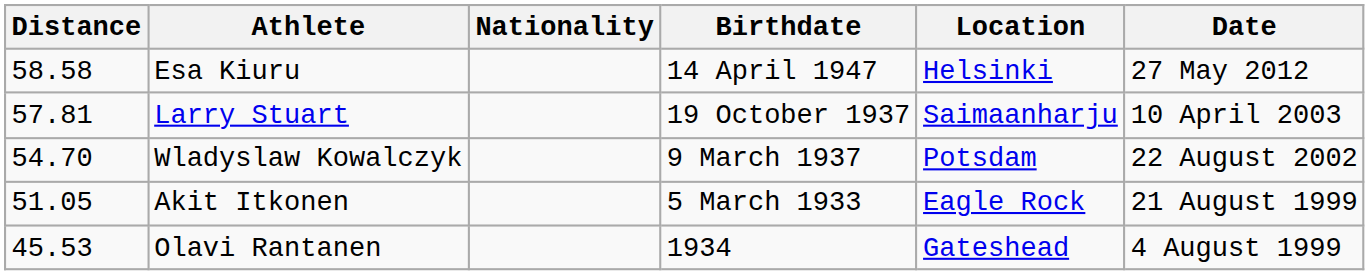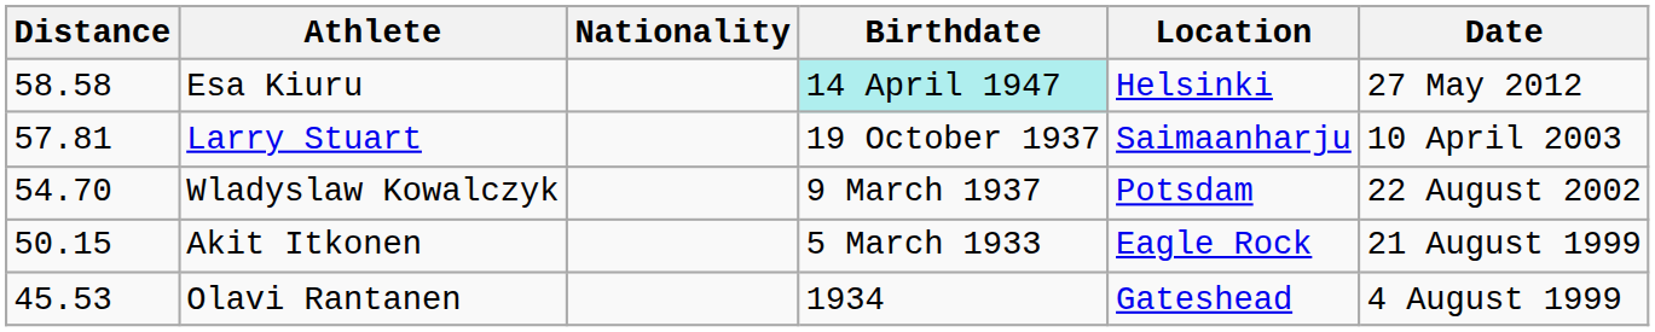Esa Kiuru | Birthdate: no background -> paleturquoise background
Akit Itkonen | Distance: 51.05 -> 50.15
